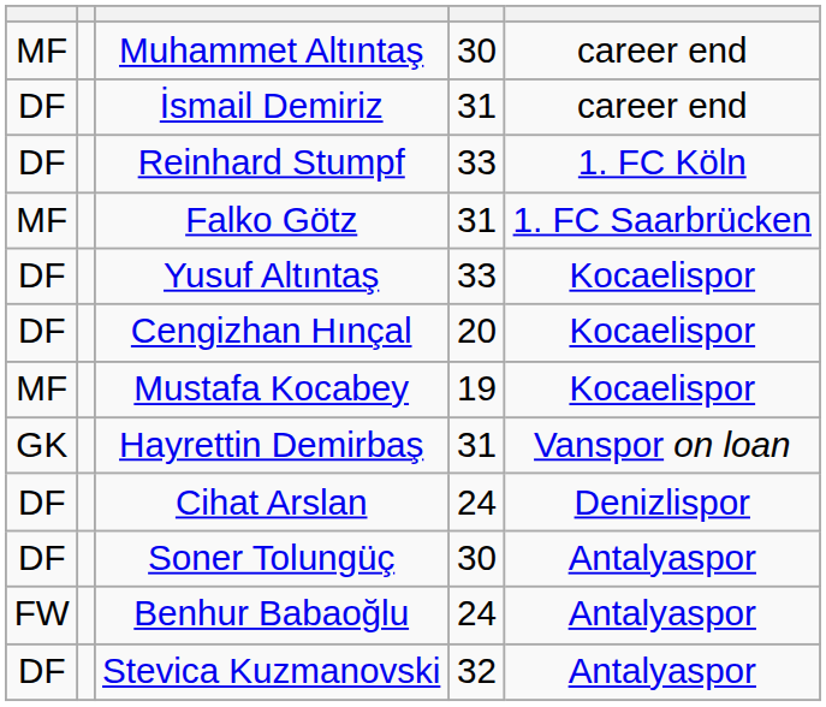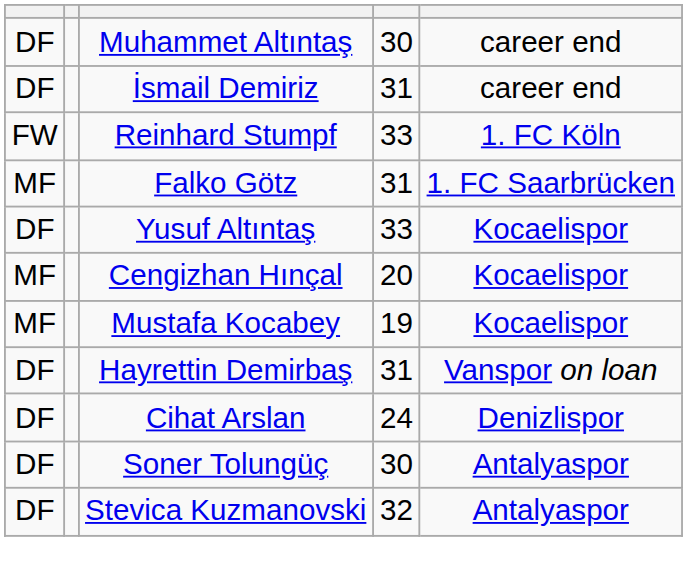Muhammet Altıntaş | column 1: MF -> DF
Reinhard Stumpf | column 1: DF -> FW
Cengizhan Hınçal | column 1: DF -> MF
Hayrettin Demirbaş | column 1: GK -> DF
- row: FW | Benhur Babaoğlu | 24 | Antalyaspor
